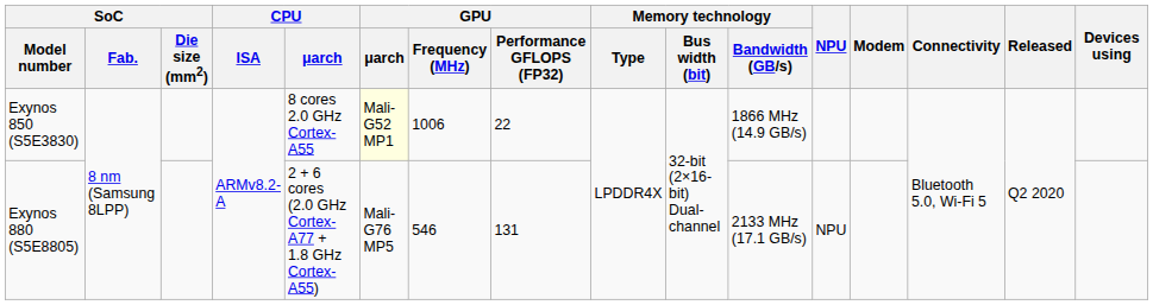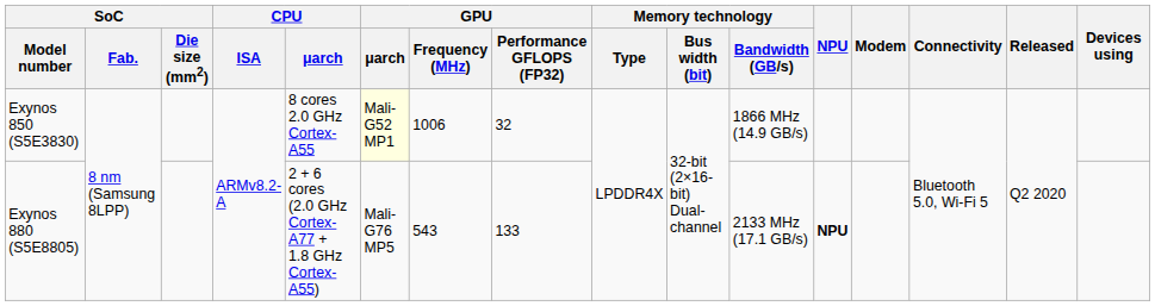Exynos 850 (S5E3830) | GPU / Performance GFLOPS (FP32): 22 -> 32
Exynos 880 (S5E8805) | GPU / Frequency (MHz): 546 -> 543
Exynos 880 (S5E8805) | GPU / Performance GFLOPS (FP32): 131 -> 133
Exynos 880 (S5E8805) | NPU: normal -> bold
